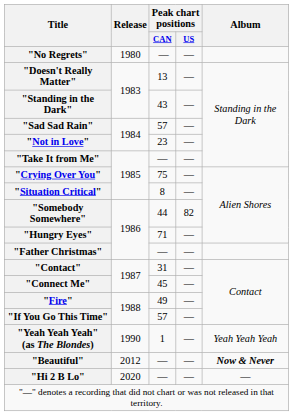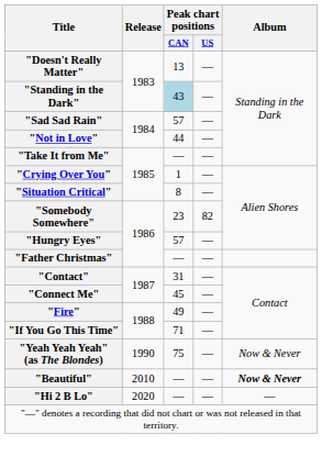- row: "No Regrets" | 1980 | — | —
"Standing in the Dark" | Peak chart positions / CAN: no background -> lightblue background
"Not in Love" | Peak chart positions / CAN: 23 -> 44
"Crying Over You" | Peak chart positions / CAN: 75 -> 1
"Somebody Somewhere" | Peak chart positions / CAN: 44 -> 23
"Hungry Eyes" | Peak chart positions / CAN: 71 -> 57
"If You Go This Time" | Peak chart positions / CAN: 57 -> 71
"Yeah Yeah Yeah" (as The Blondes) | Peak chart positions / CAN: 1 -> 75
"Yeah Yeah Yeah" (as The Blondes) | Album: Yeah Yeah Yeah -> Now & Never
"Beautiful" | Release: 2012 -> 2010
